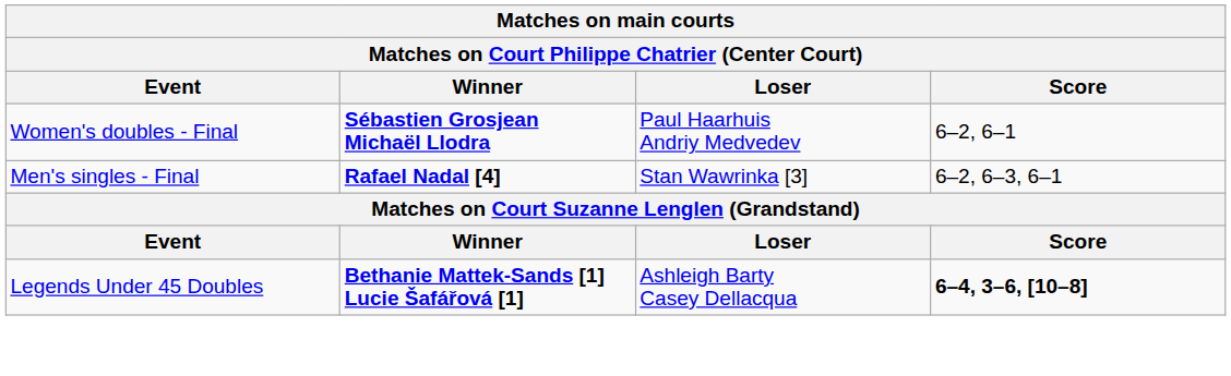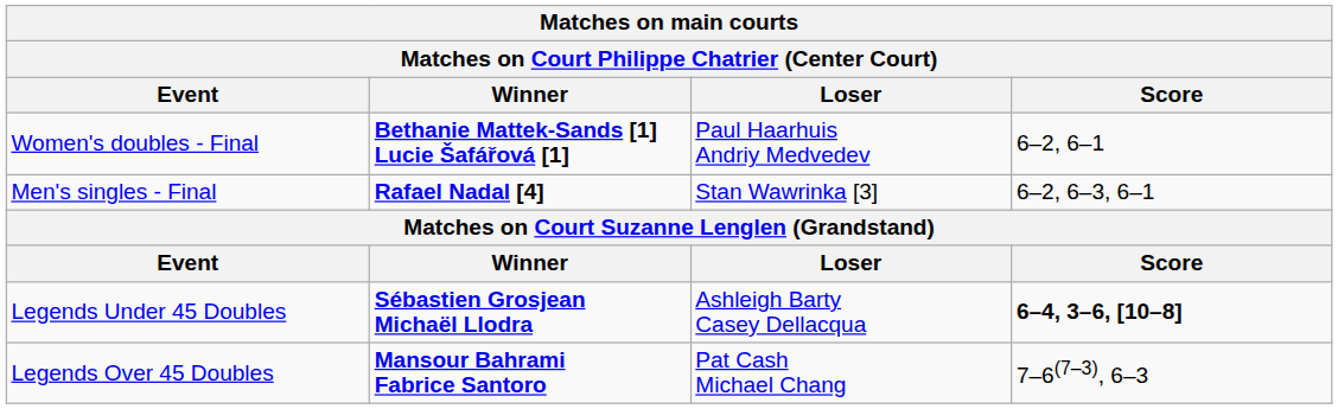Women's doubles - Final | Winner: Sébastien Grosjean Michaël Llodra -> Bethanie Mattek-Sands [1] Lucie Šafářová [1]
Legends Under 45 Doubles | Winner: Bethanie Mattek-Sands [1] Lucie Šafářová [1] -> Sébastien Grosjean Michaël Llodra
+ row: Legends Over 45 Doubles | Mansour Bahrami Fabrice Santoro | Pat Cash Michael Chang | 7–6(7–3), 6–3
